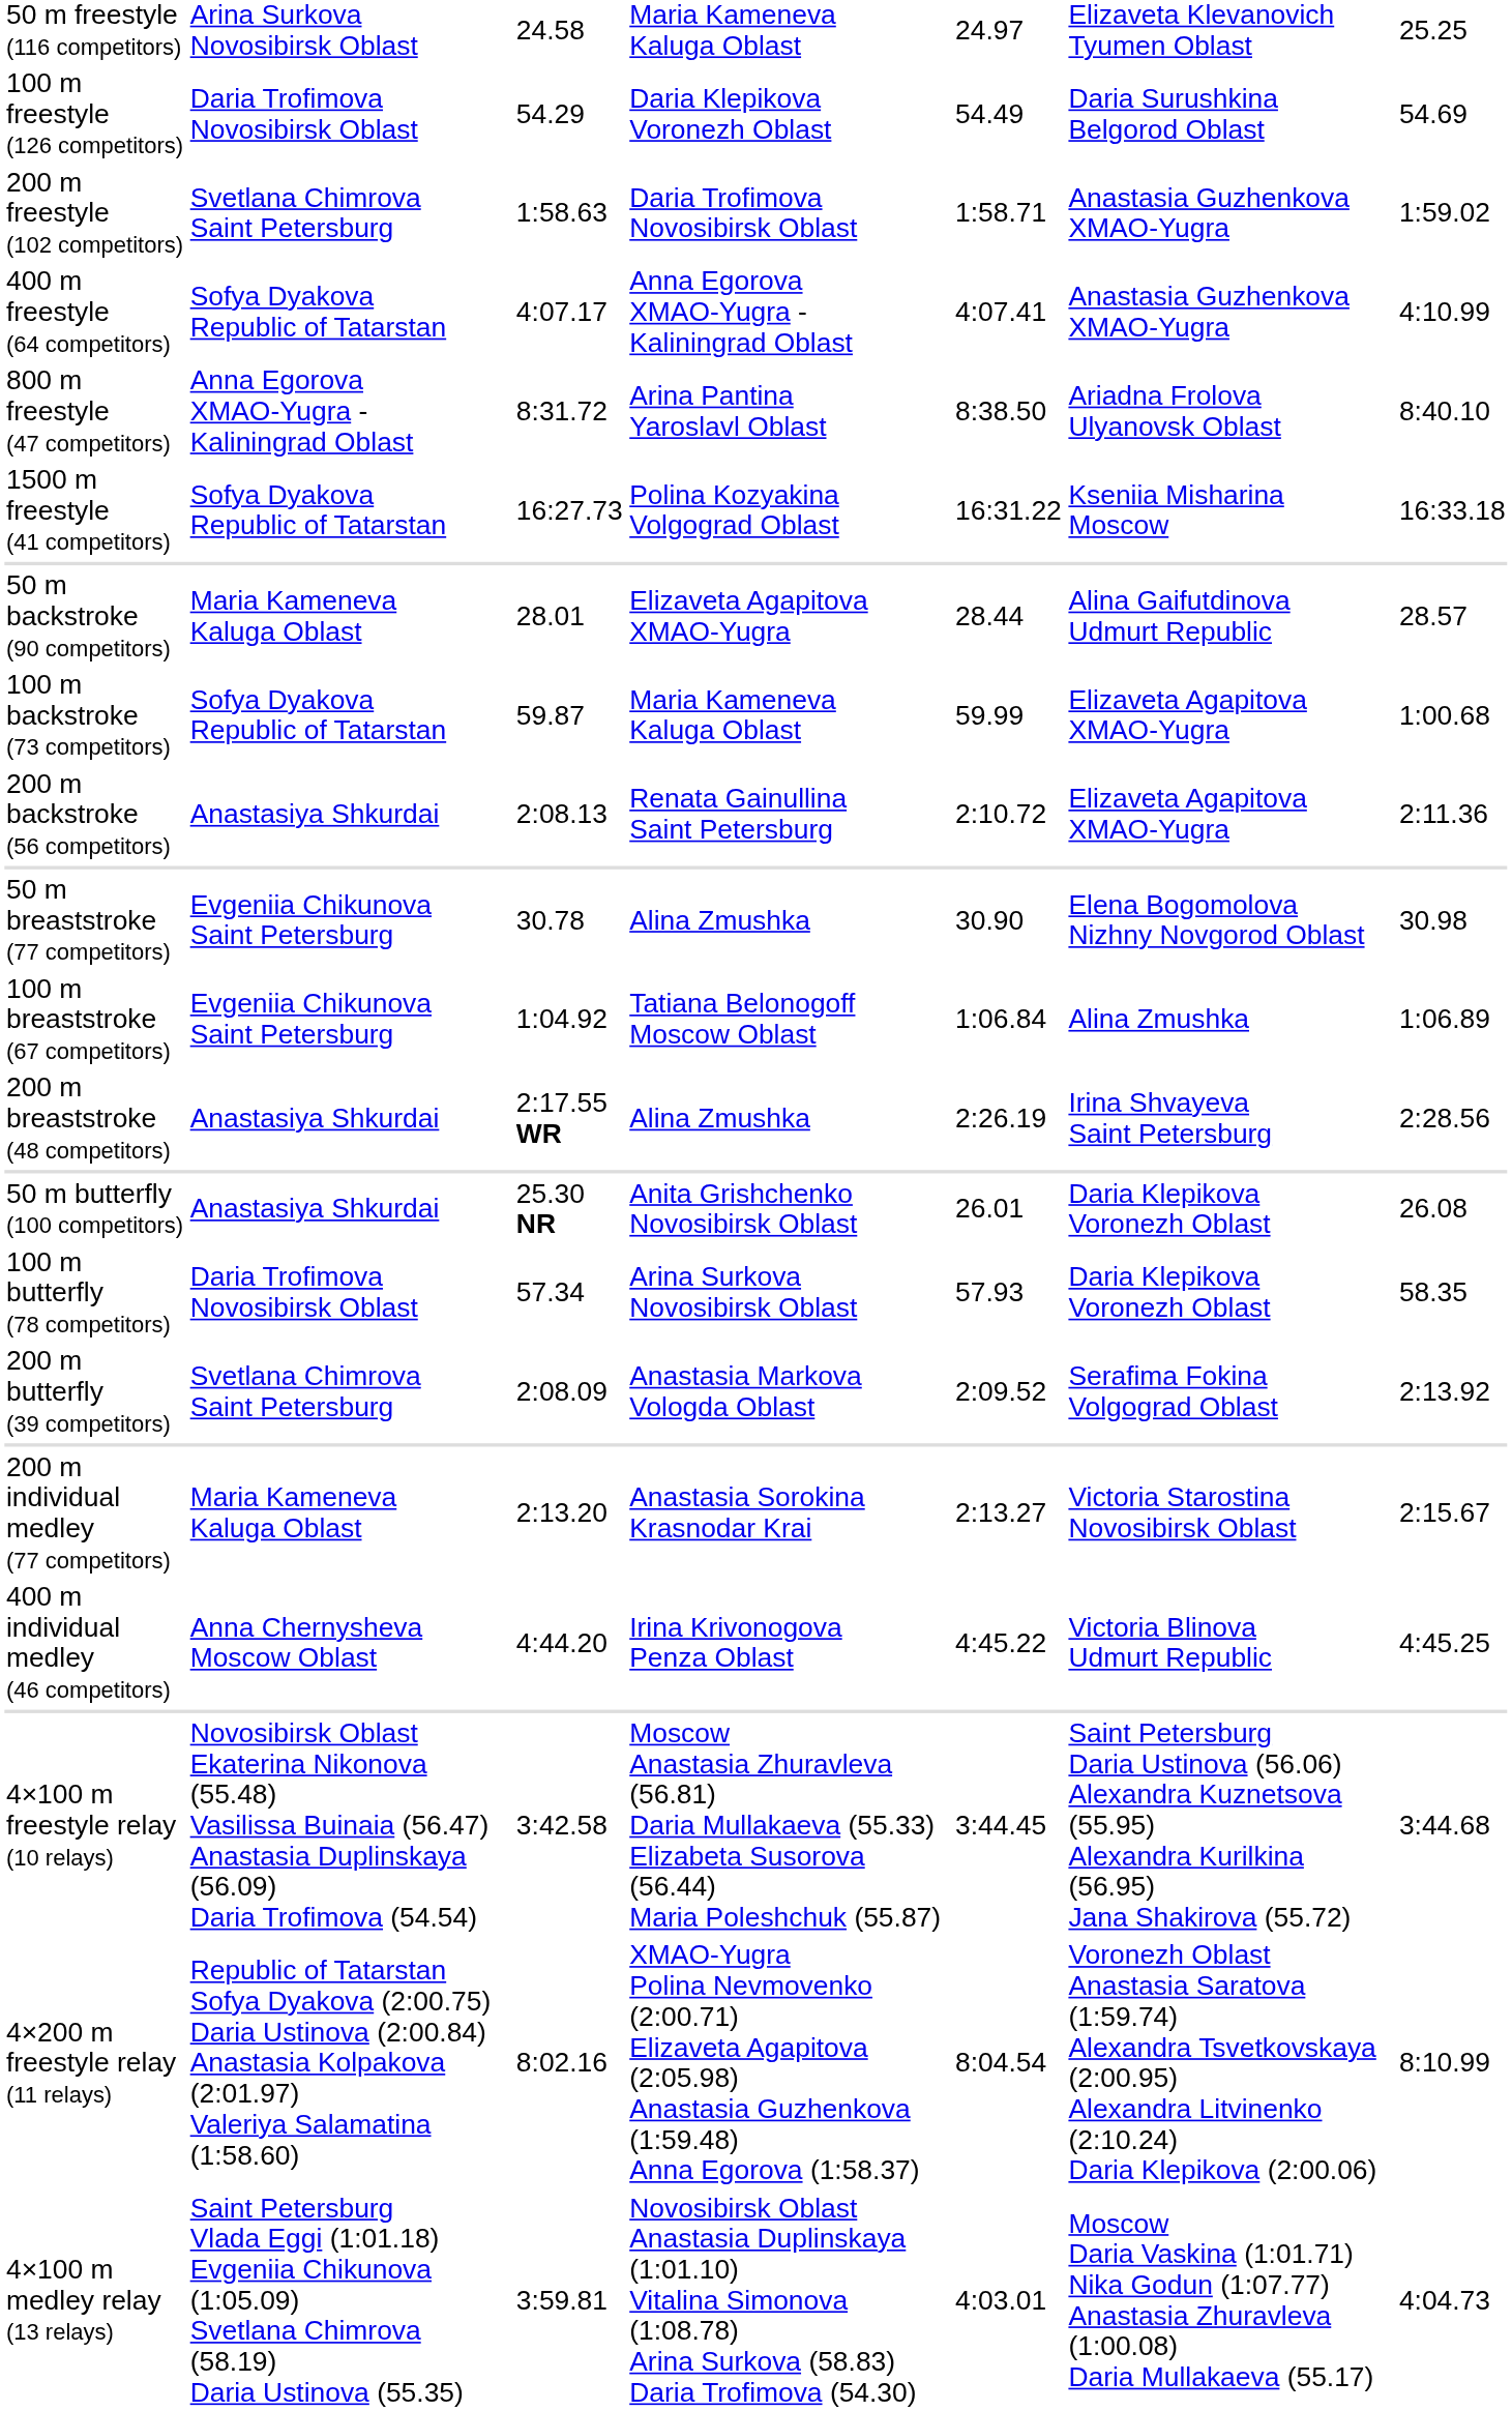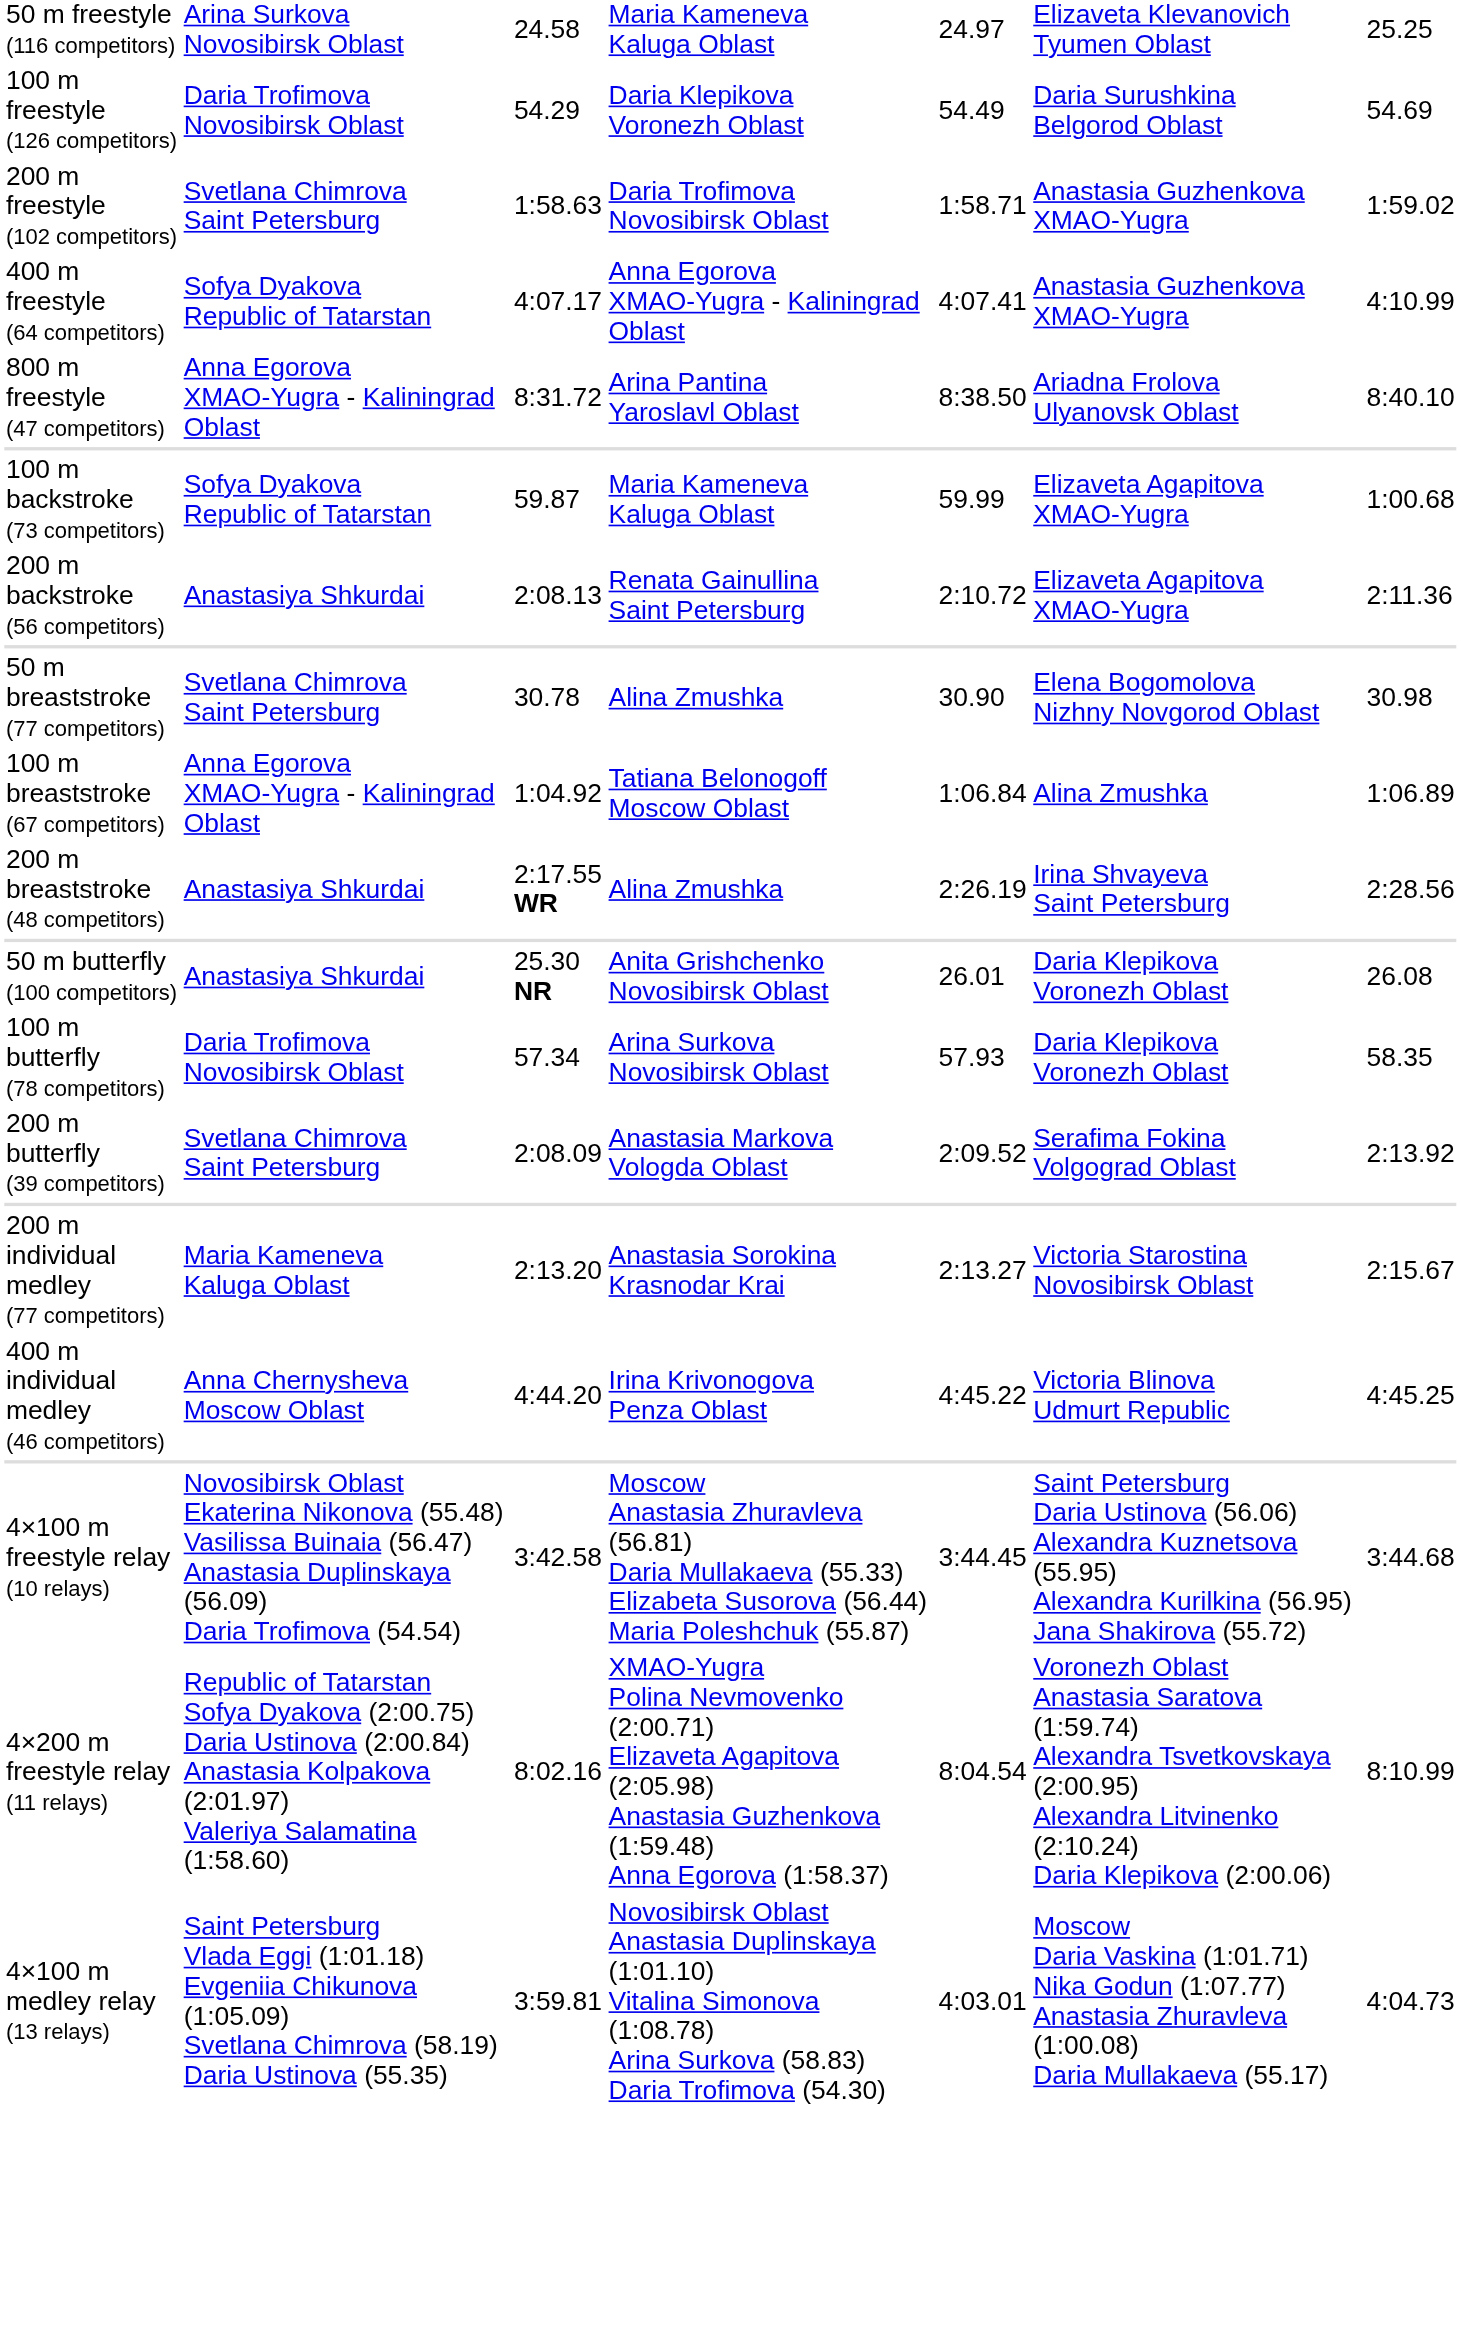- row: 1500 m freestyle (41 competitors) | Sofya Dyakova Republic of Tatarstan | 16:27.73 | Polina Kozyakina Volgograd Oblast | 16:31.22 | Kseniia Misharina Moscow | 16:33.18
- row: 50 m backstroke (90 competitors) | Maria Kameneva Kaluga Oblast | 28.01 | Elizaveta Agapitova XMAO-Yugra | 28.44 | Alina Gaifutdinova Udmurt Republic | 28.57
50 m breaststroke (77 competitors) | column 2: Evgeniia Chikunova Saint Petersburg -> Svetlana Chimrova Saint Petersburg
100 m breaststroke (67 competitors) | column 2: Evgeniia Chikunova Saint Petersburg -> Anna Egorova XMAO-Yugra - Kaliningrad Oblast
